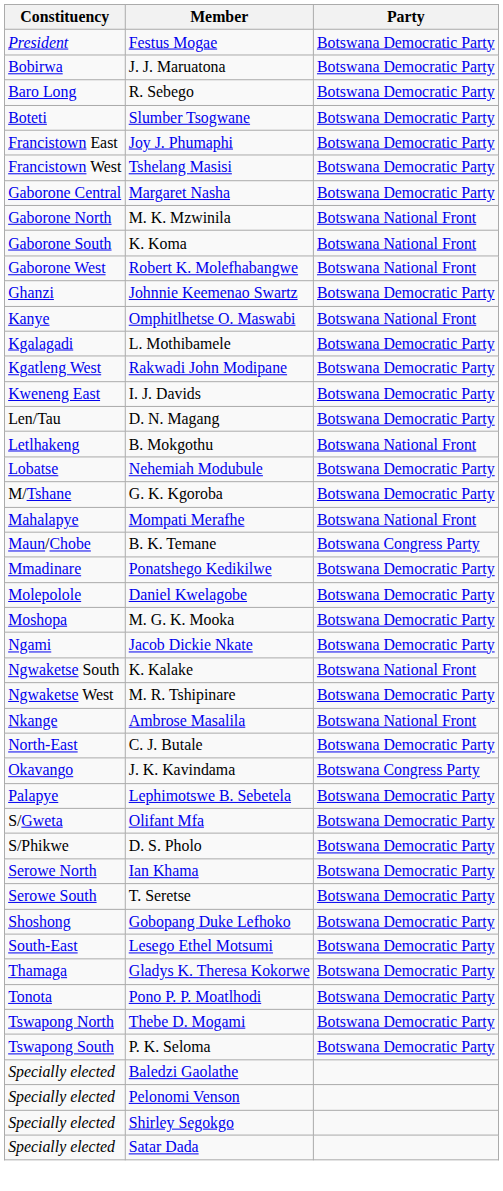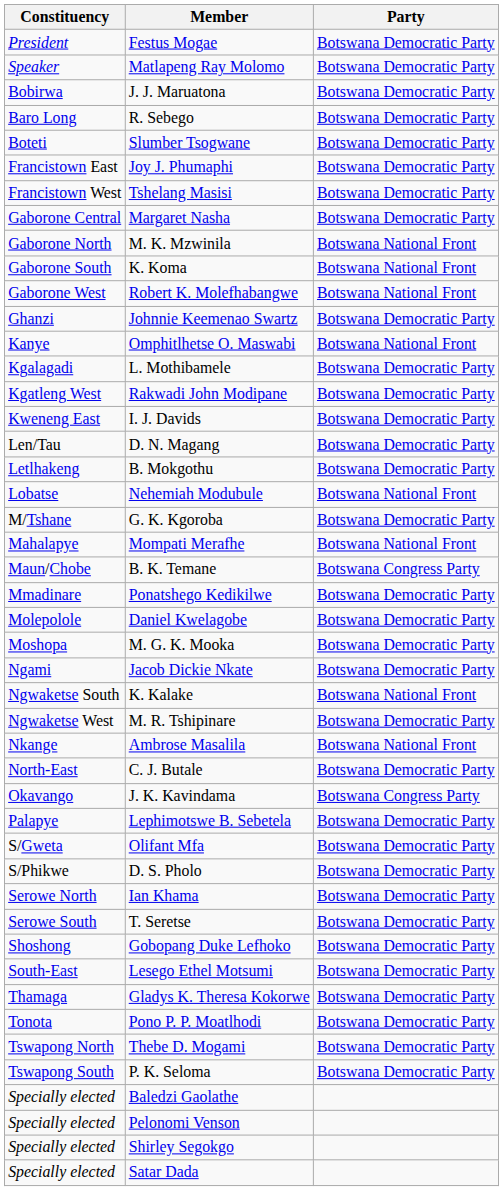+ row: Speaker | Matlapeng Ray Molomo | Botswana Democratic Party
B. Mokgothu | Party: Botswana National Front -> Botswana Democratic Party
Nehemiah Modubule | Party: Botswana Democratic Party -> Botswana National Front
